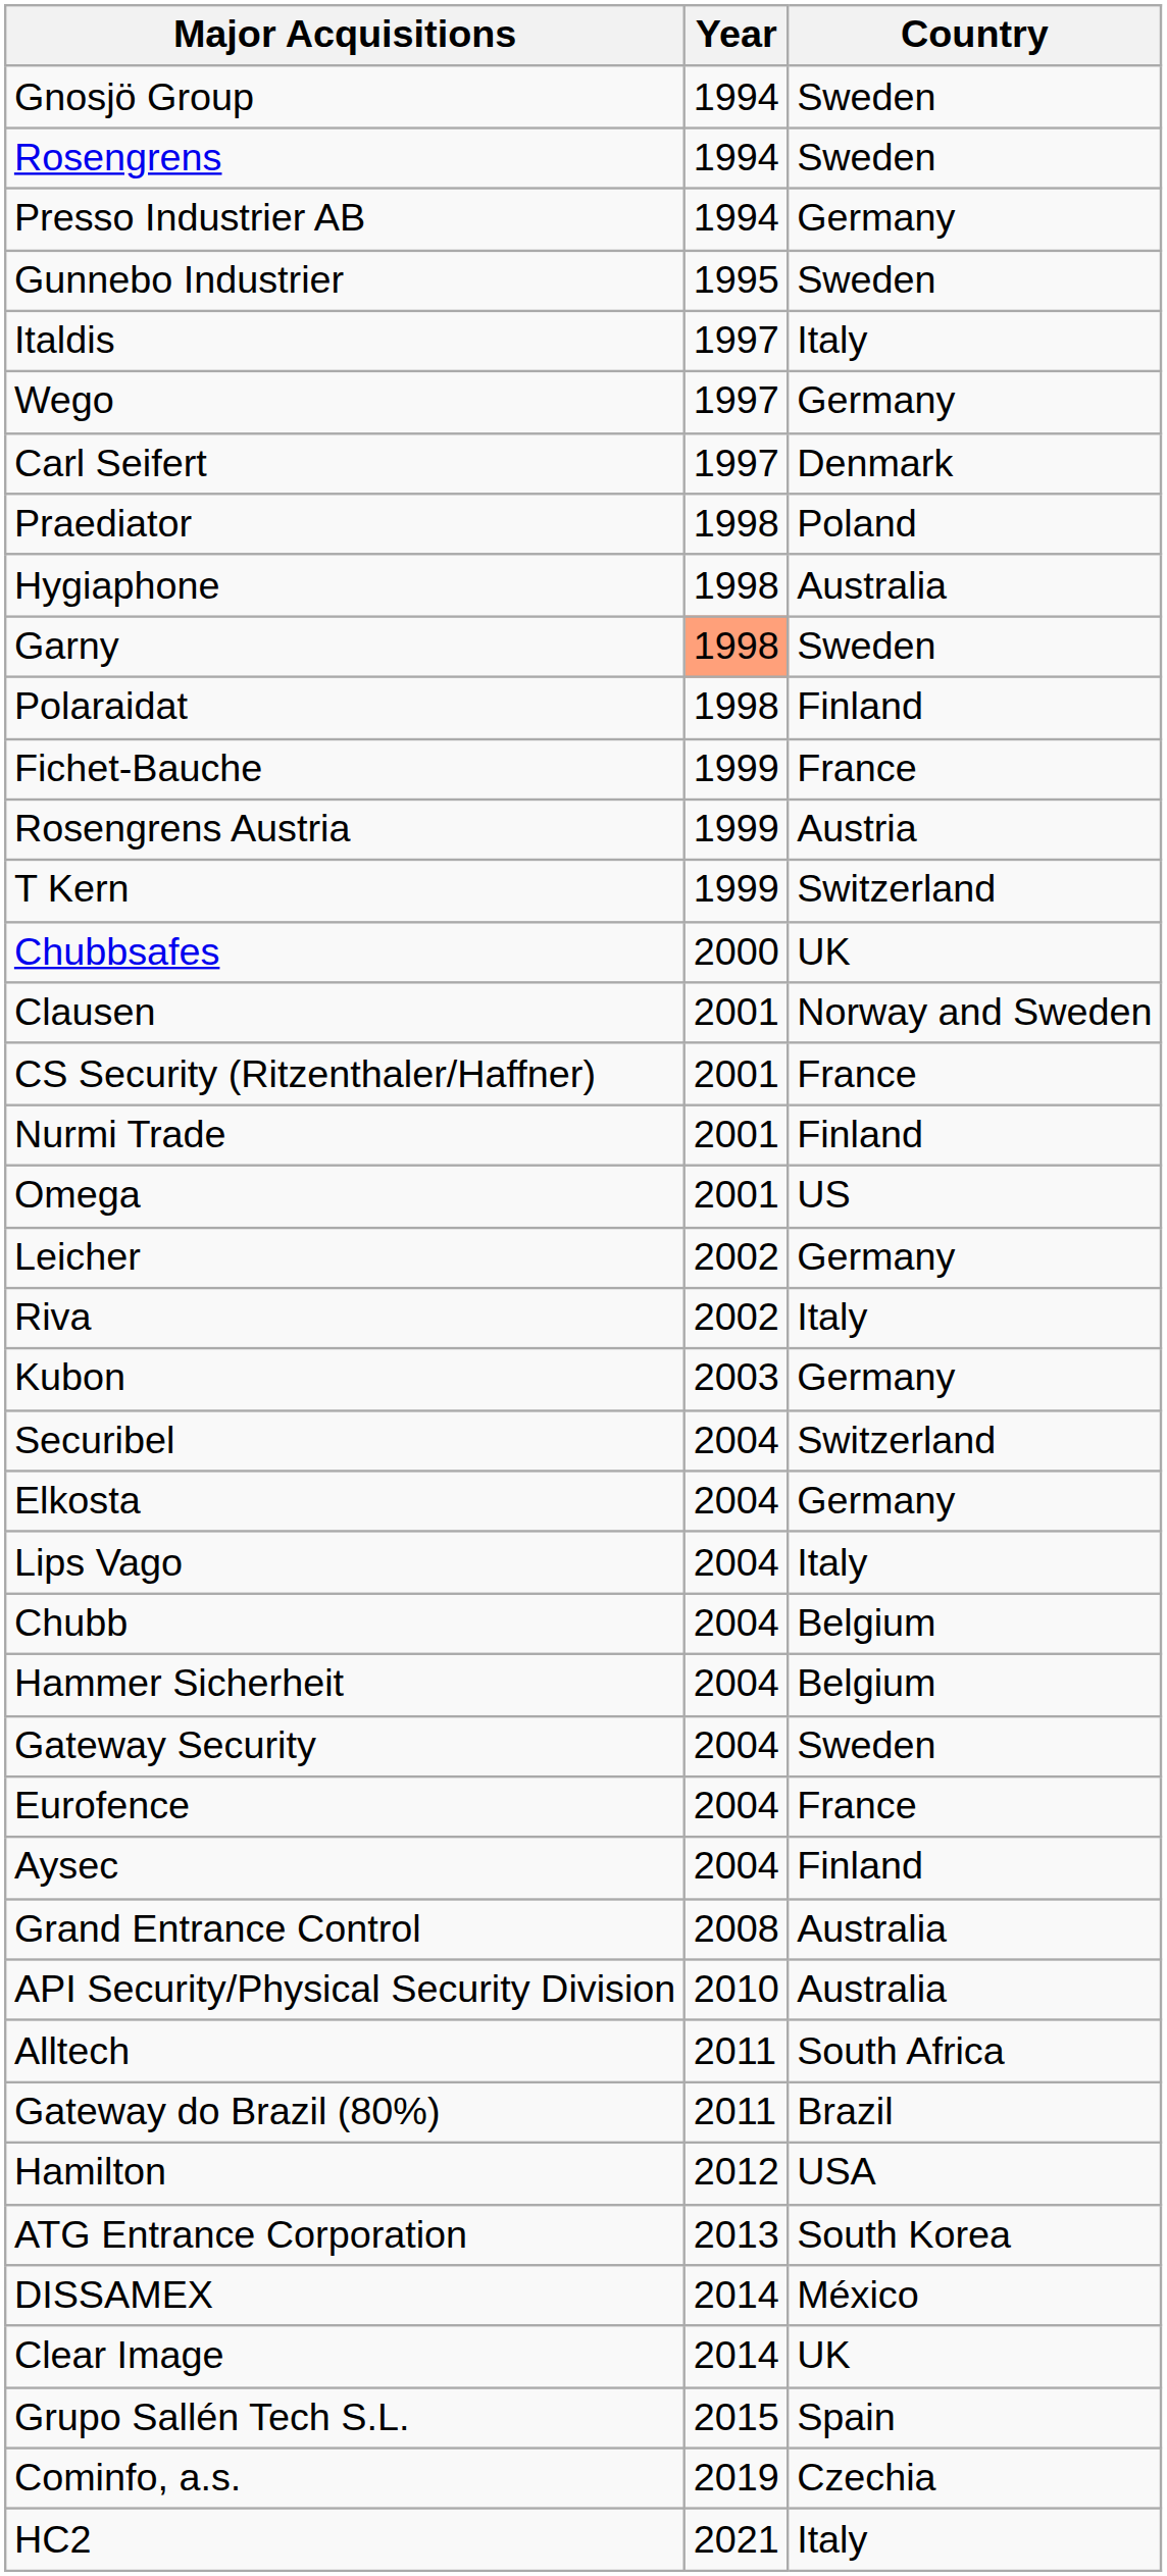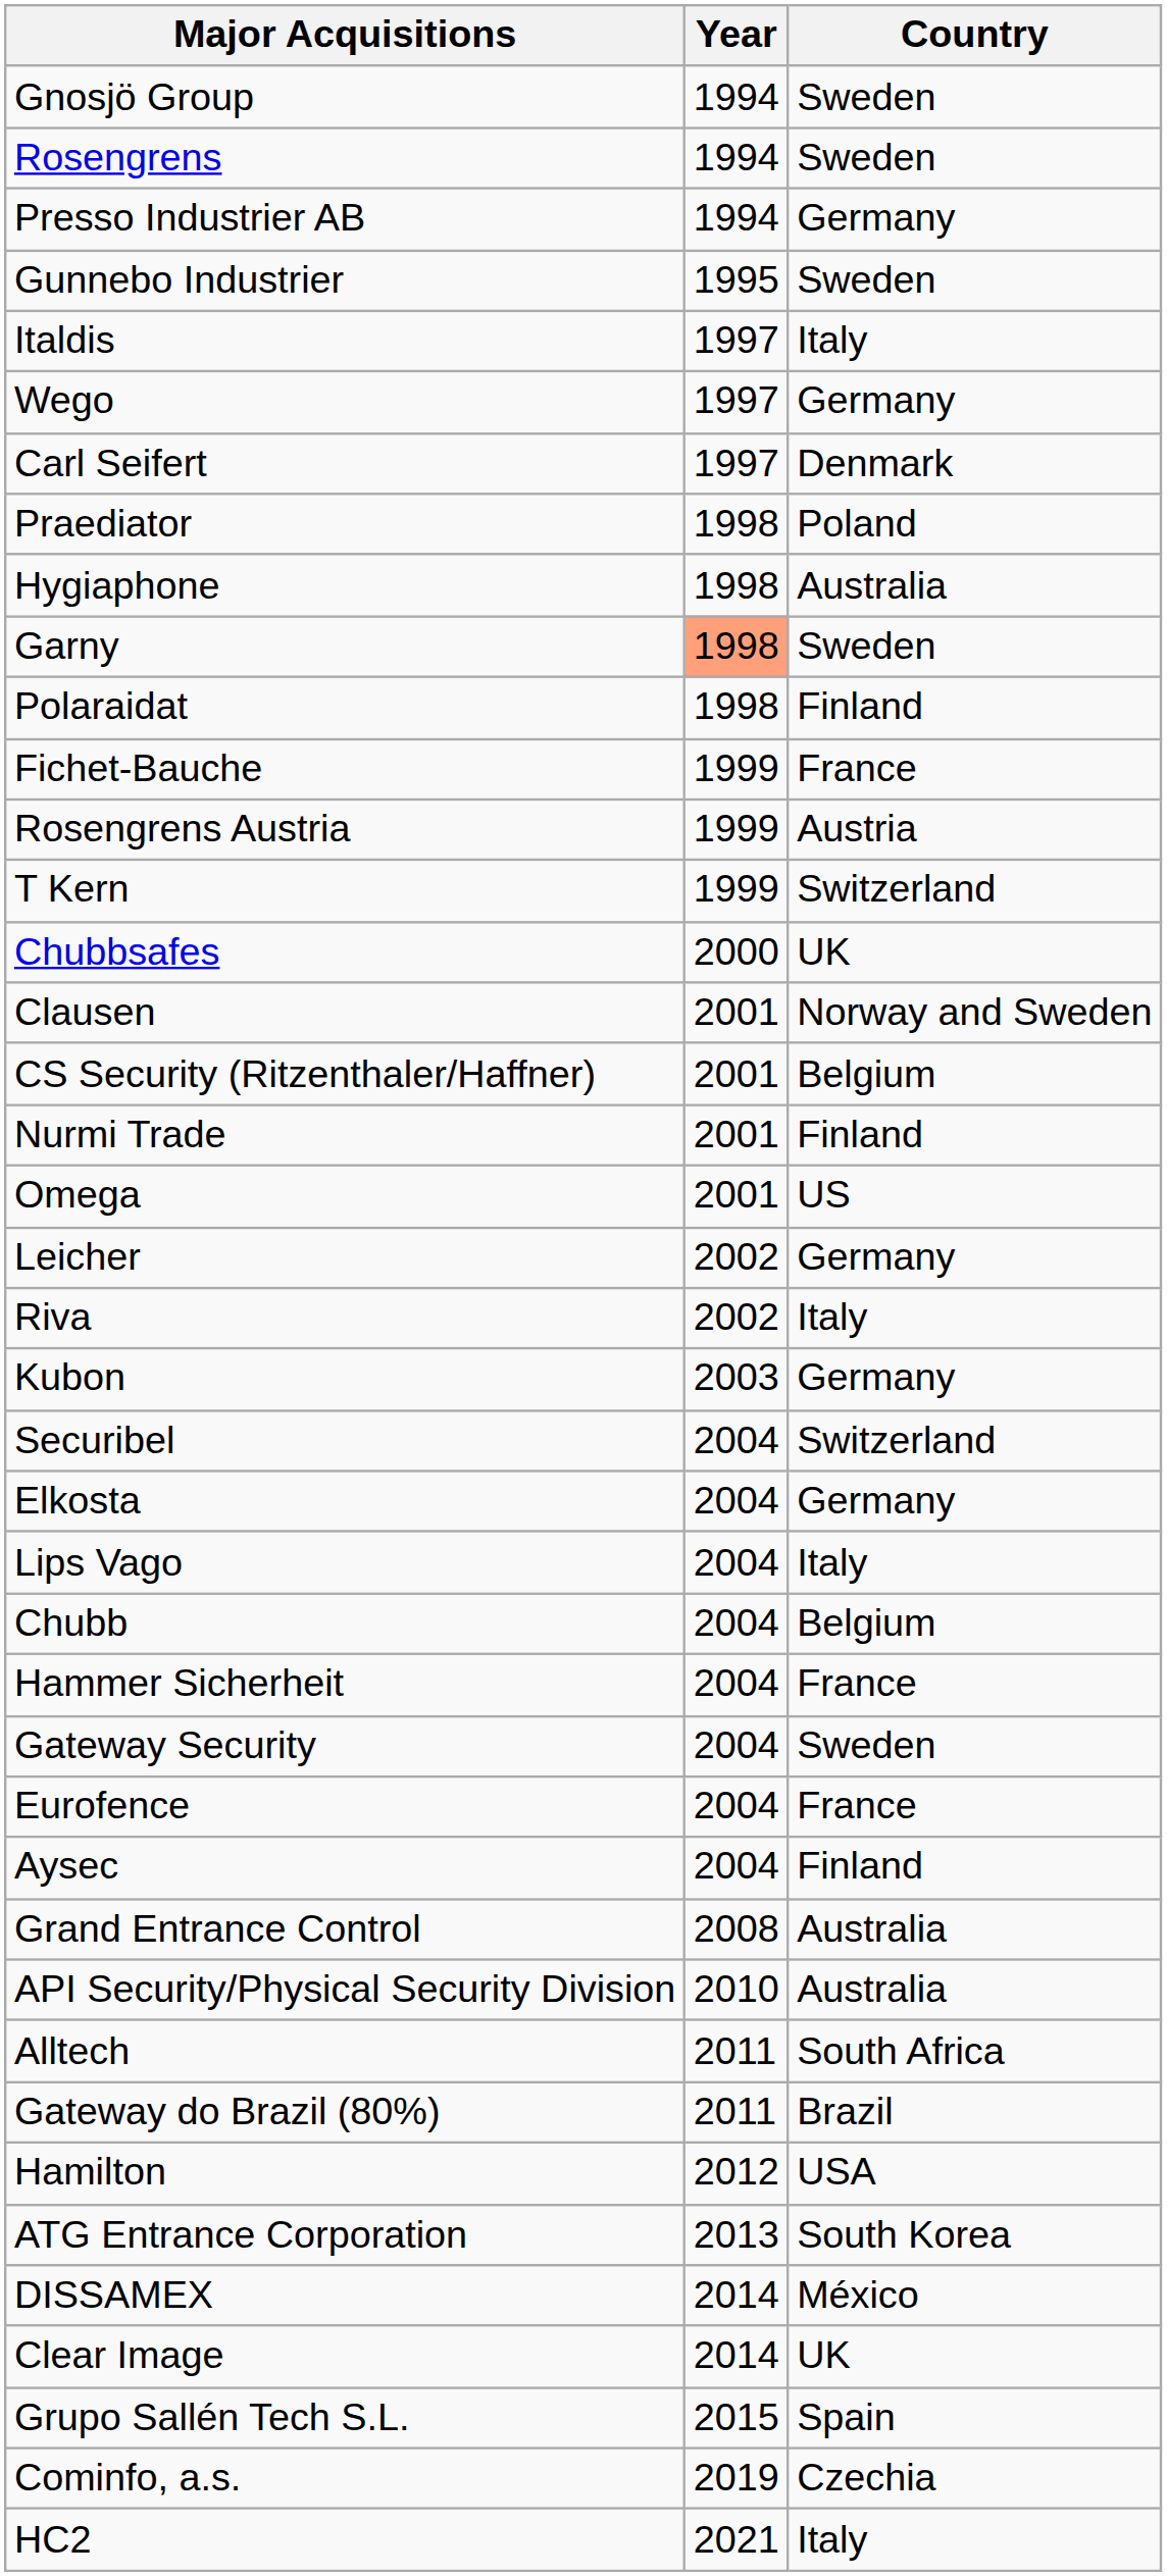CS Security (Ritzenthaler/Haffner) | Country: France -> Belgium
Hammer Sicherheit | Country: Belgium -> France
